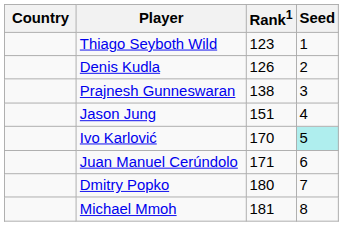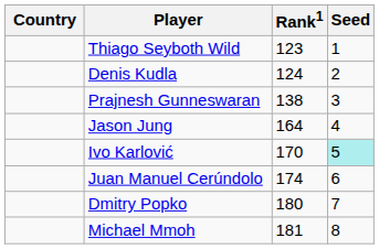Denis Kudla | Rank1: 126 -> 124
Jason Jung | Rank1: 151 -> 164
Juan Manuel Cerúndolo | Rank1: 171 -> 174
